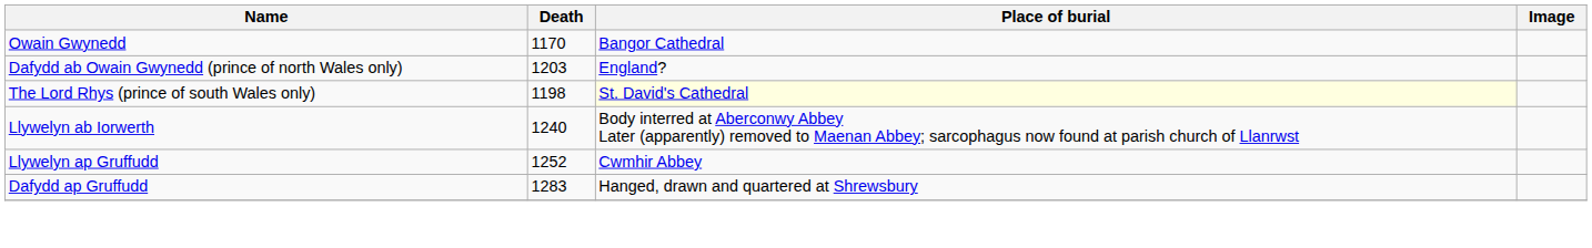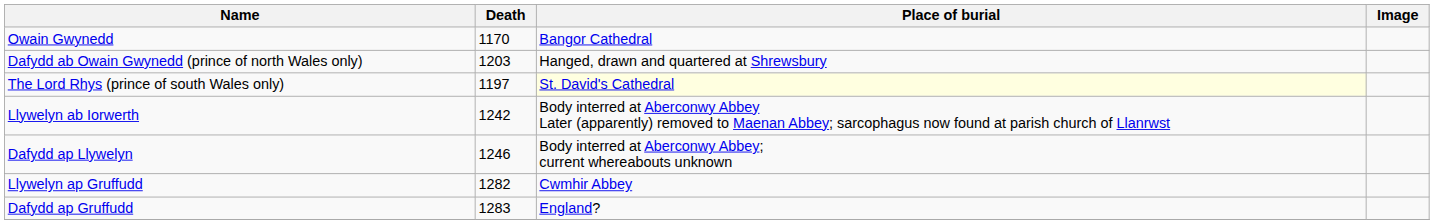Dafydd ab Owain Gwynedd (prince of north Wales only) | Place of burial: England? -> Hanged, drawn and quartered at Shrewsbury
The Lord Rhys (prince of south Wales only) | Death: 1198 -> 1197
Llywelyn ab Iorwerth | Death: 1240 -> 1242
+ row: Dafydd ap Llywelyn | 1246 | Body interred at Aberconwy Abbey; current whereabouts unknown
Llywelyn ap Gruffudd | Death: 1252 -> 1282
Dafydd ap Gruffudd | Place of burial: Hanged, drawn and quartered at Shrewsbury -> England?
